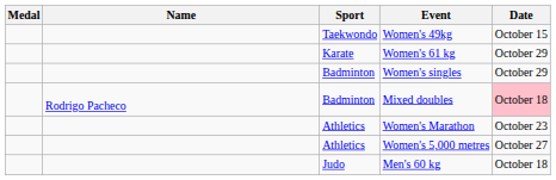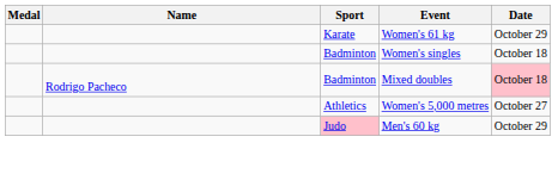- row: Taekwondo | Women's 49kg | October 15
Women's singles | Date: October 29 -> October 18
- row: Athletics | Women's Marathon | October 23
Men's 60 kg | Sport: no background -> pink background
Men's 60 kg | Date: October 18 -> October 29
